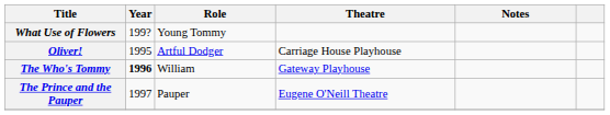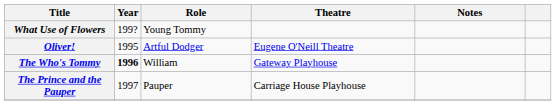Oliver! | Theatre: Carriage House Playhouse -> Eugene O'Neill Theatre
The Prince and the Pauper | Theatre: Eugene O'Neill Theatre -> Carriage House Playhouse
